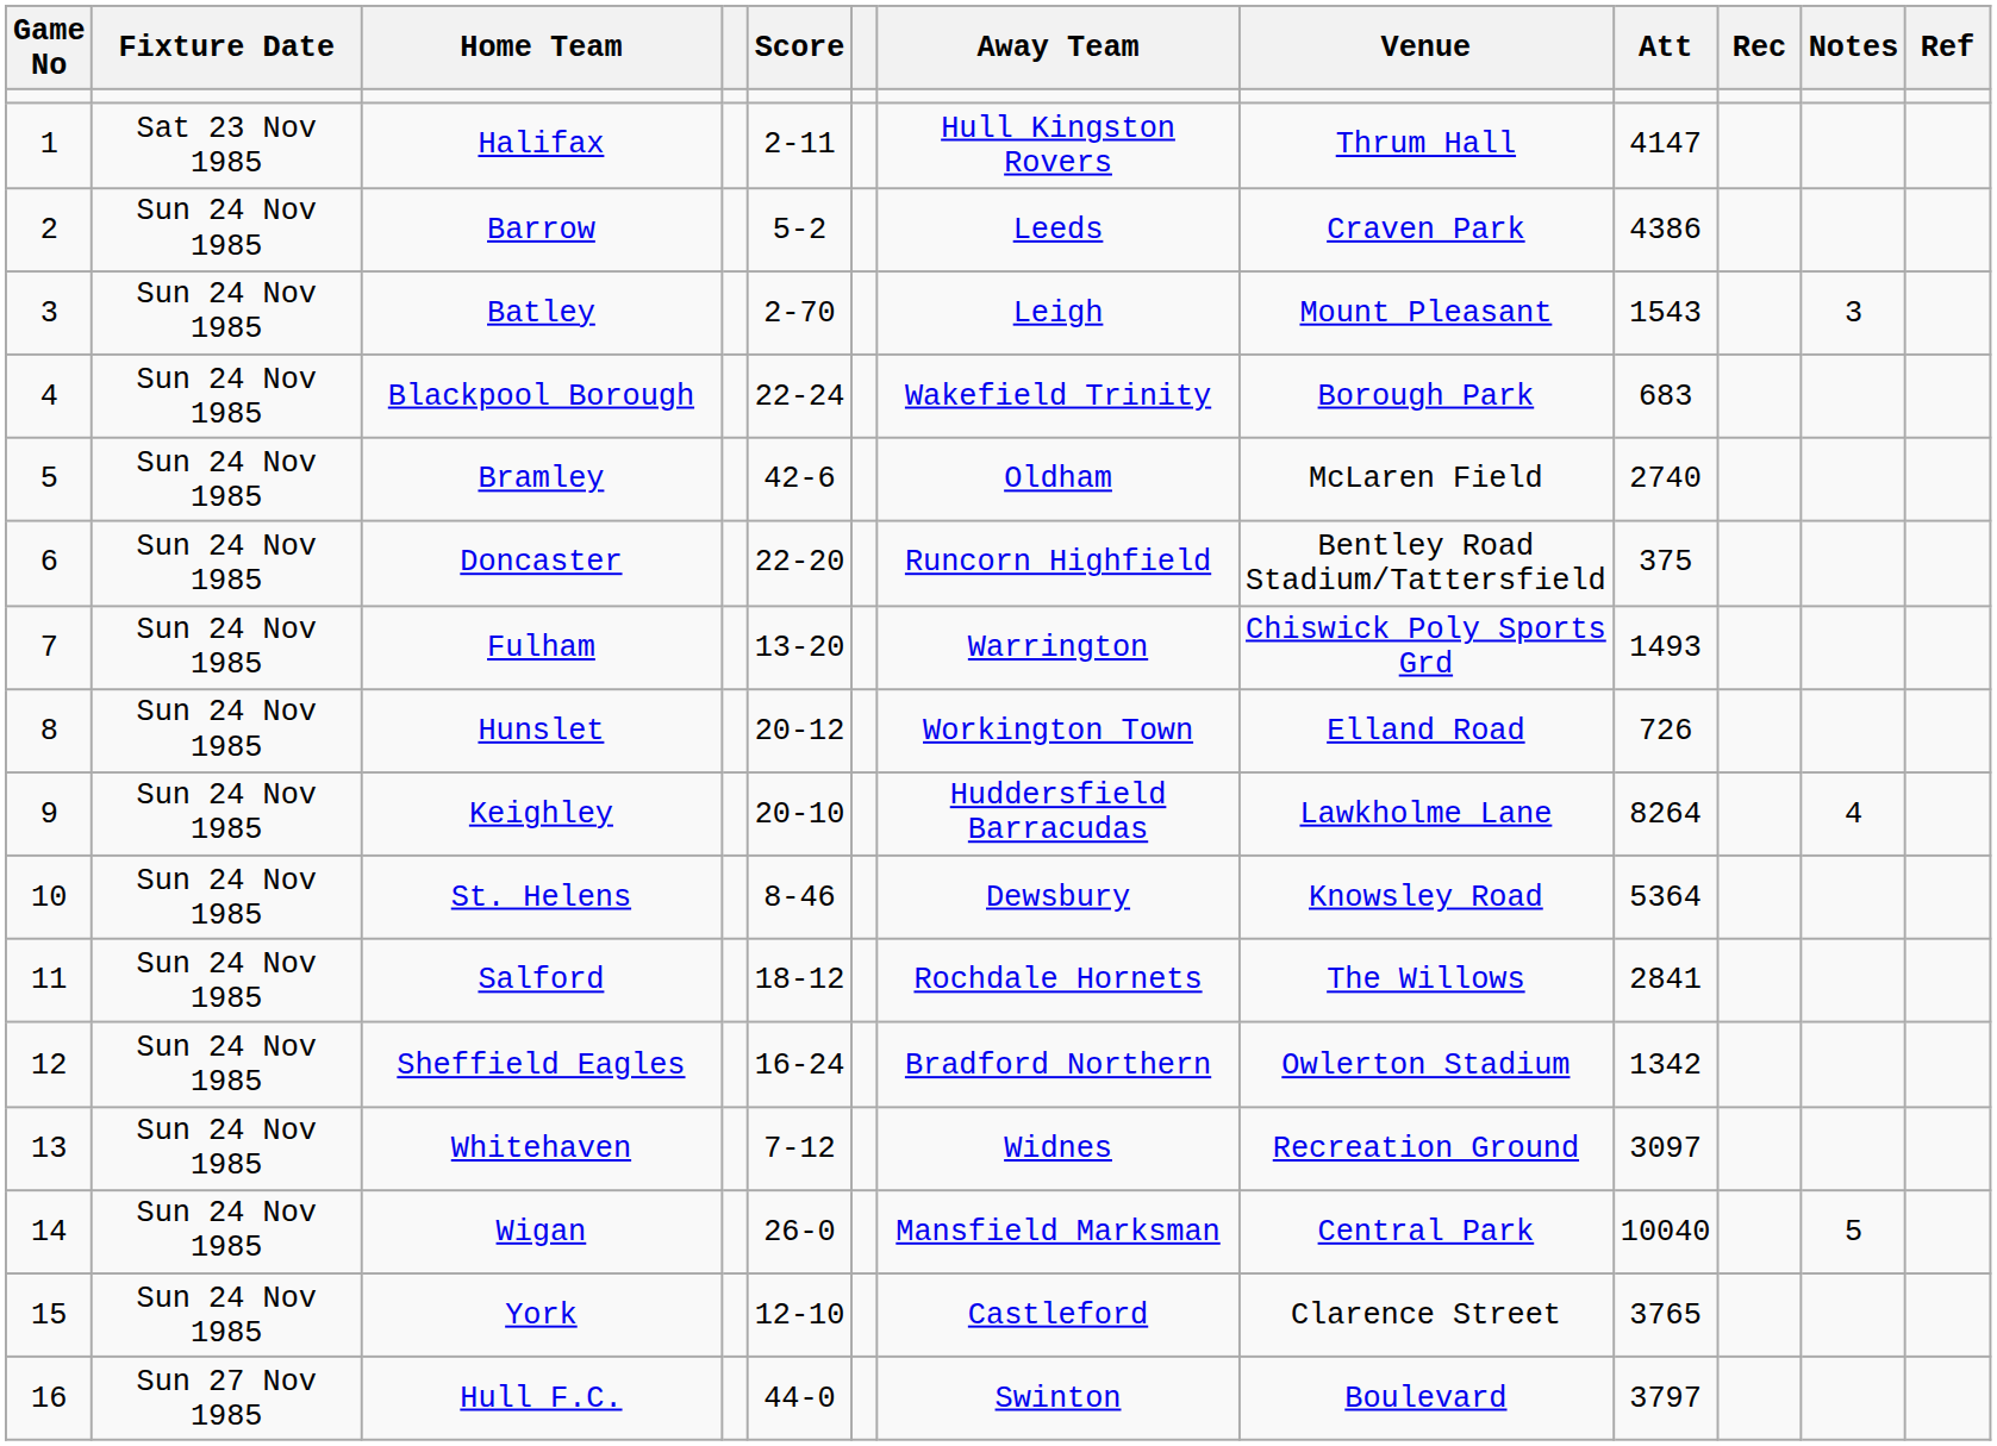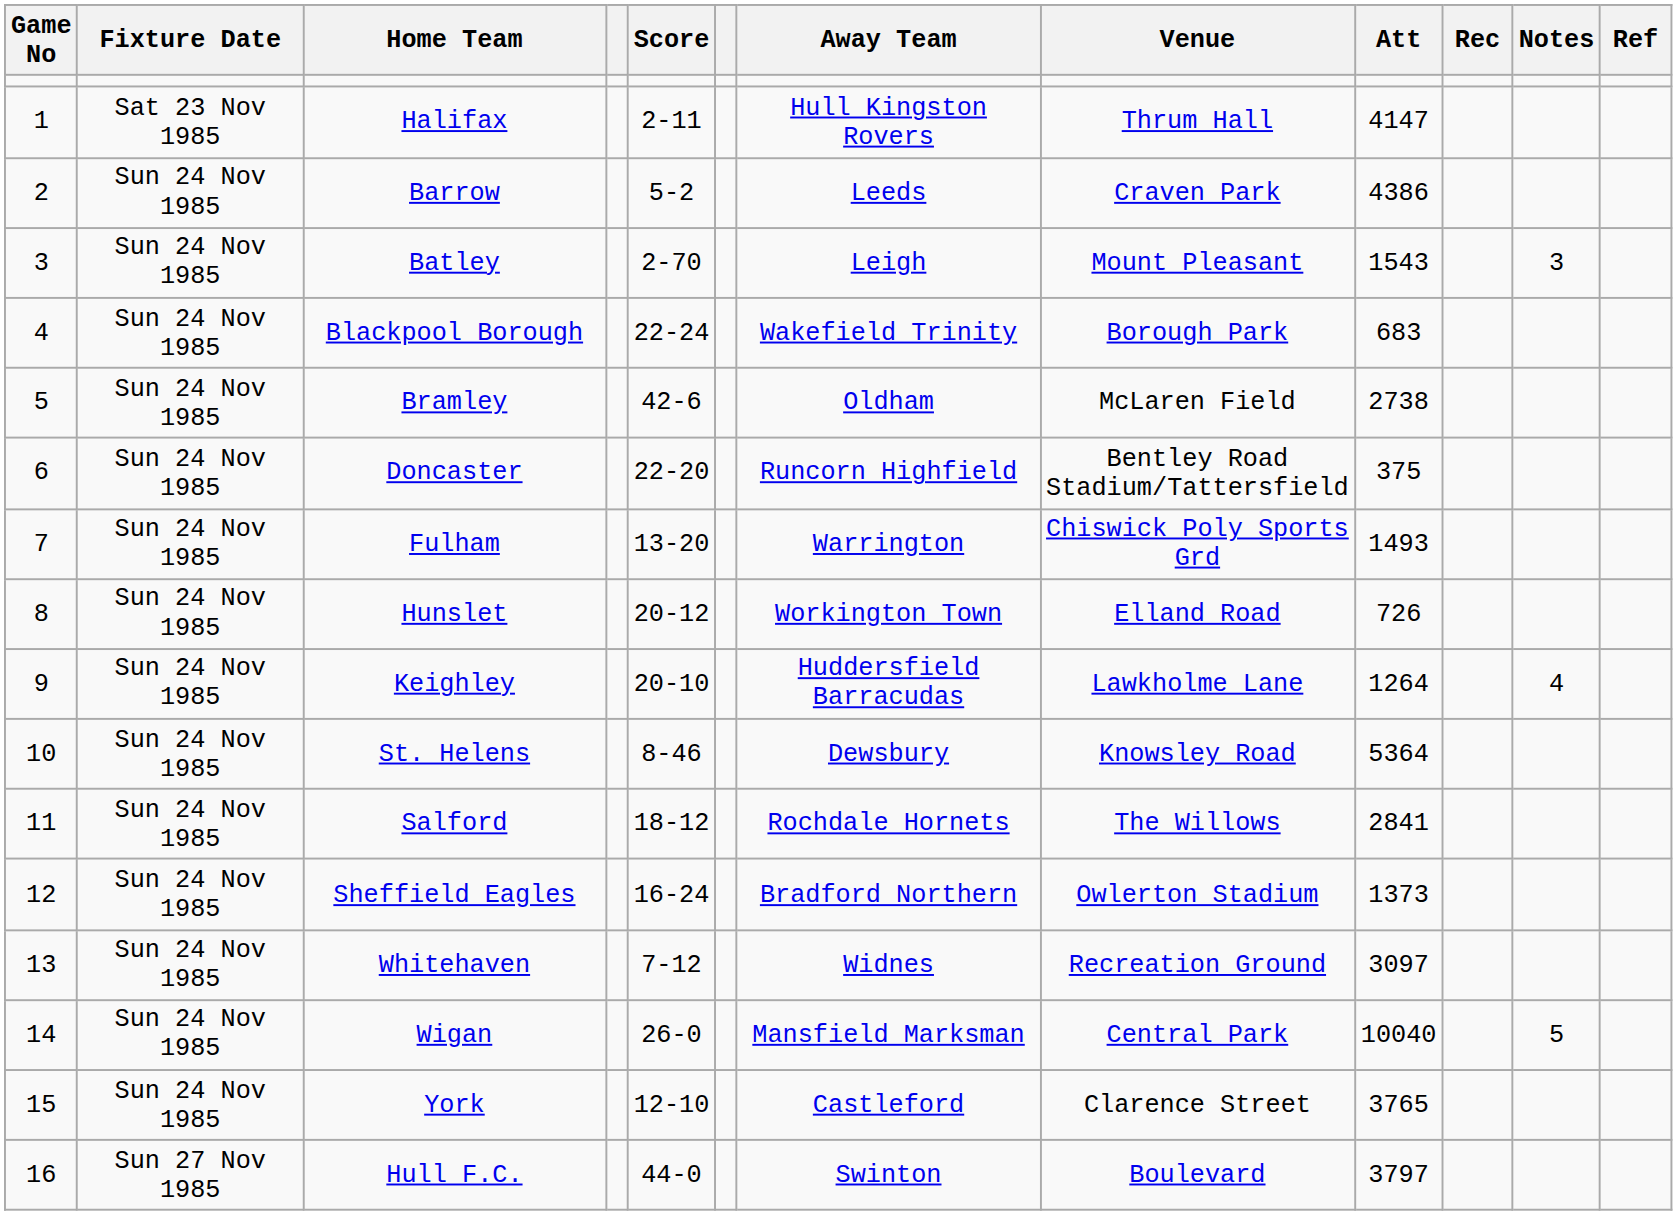Bramley | Att: 2740 -> 2738
Keighley | Att: 8264 -> 1264
Sheffield Eagles | Att: 1342 -> 1373
